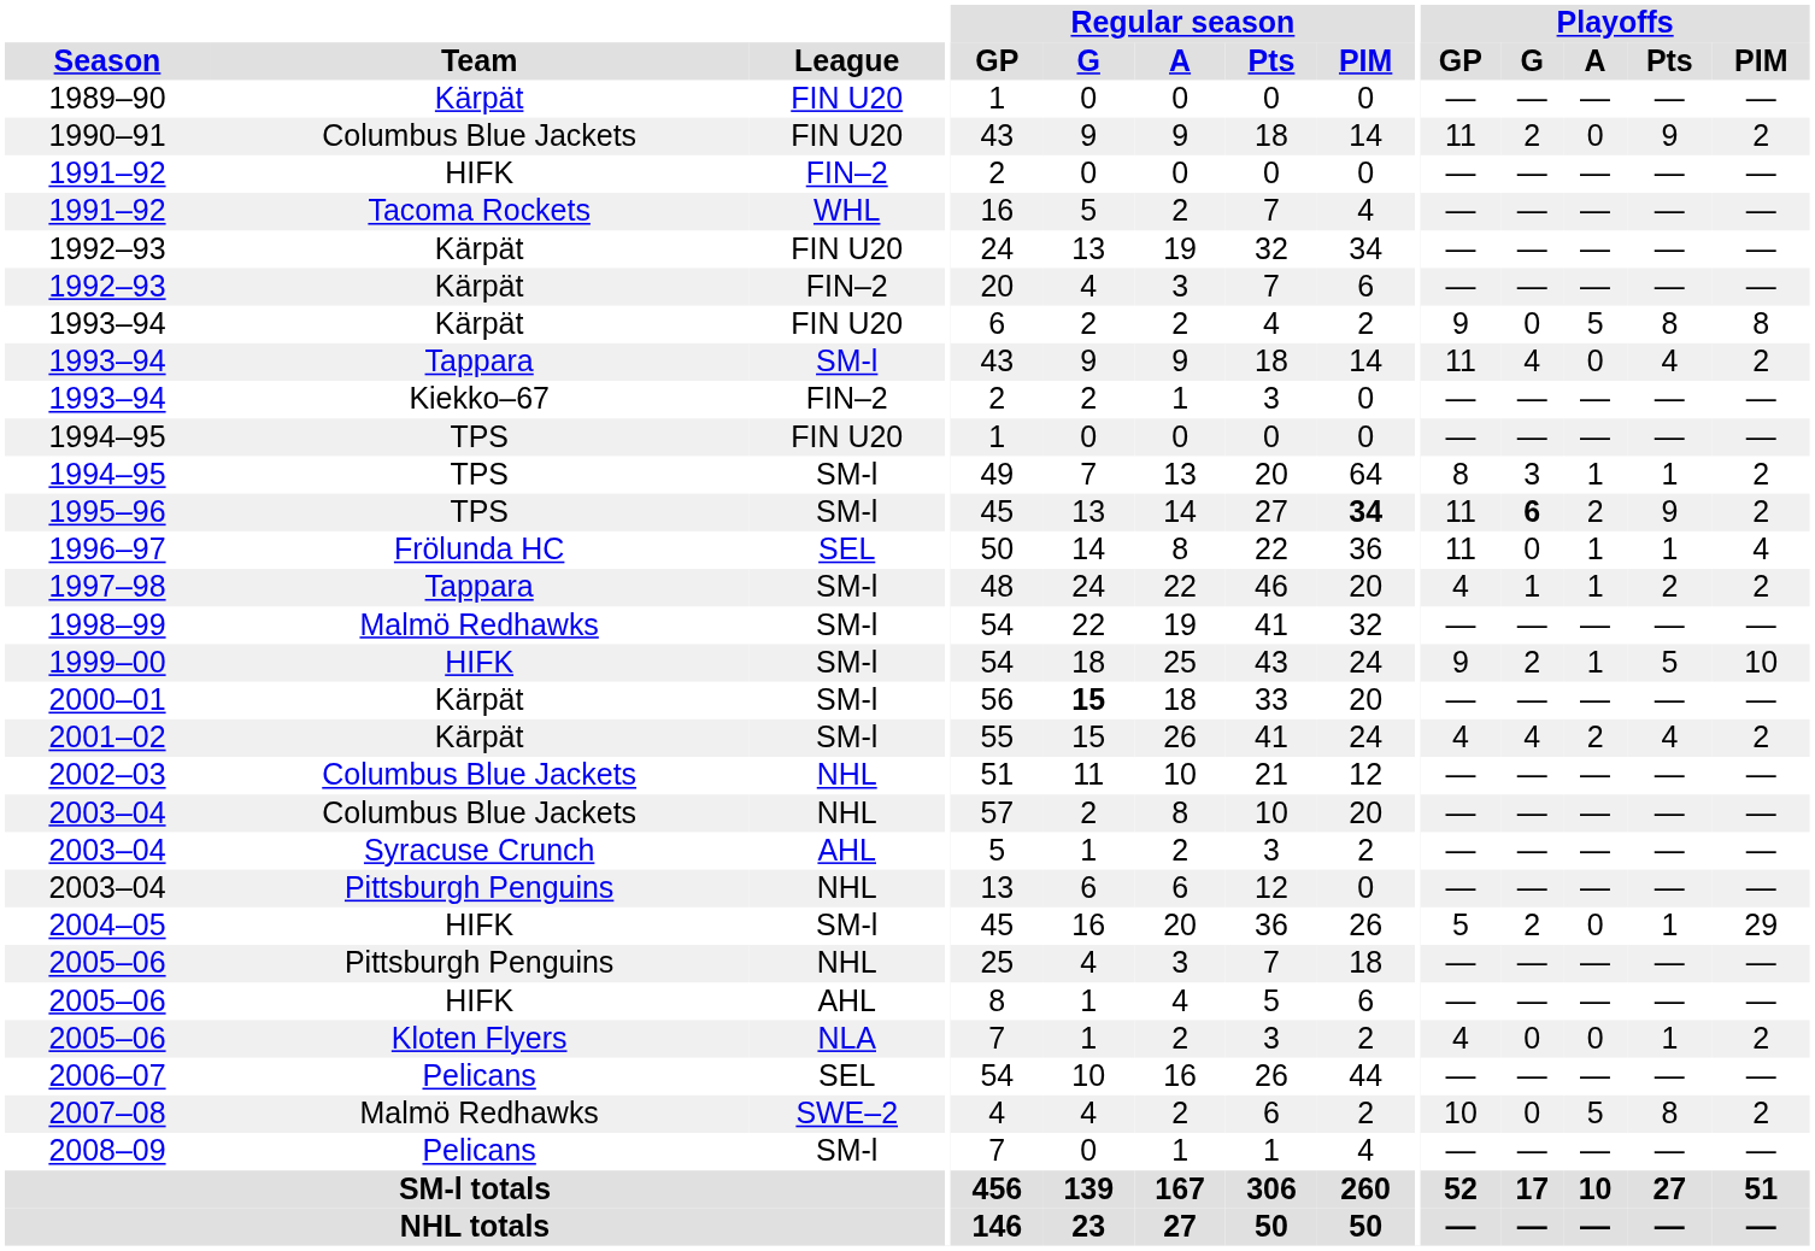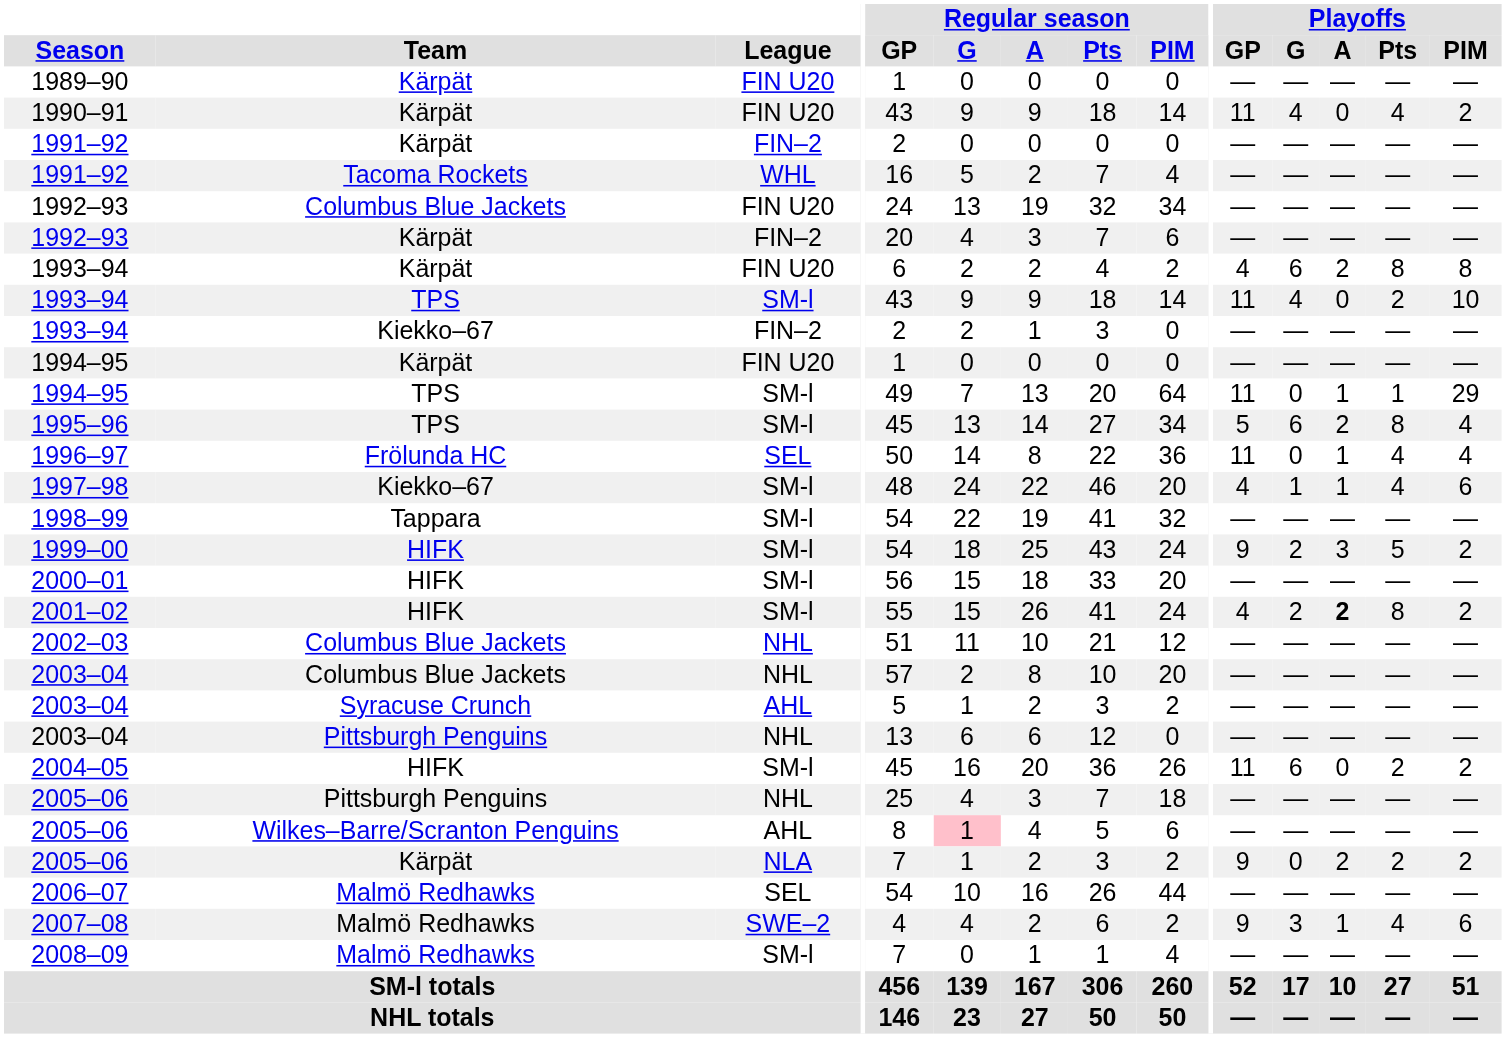1990–91 | Team: Columbus Blue Jackets -> Kärpät
1990–91 | Playoffs / G: 2 -> 4
1990–91 | Playoffs / Pts: 9 -> 4
1991–92 / FIN–2 | Team: HIFK -> Kärpät
1992–93 / FIN U20 | Team: Kärpät -> Columbus Blue Jackets
1993–94 / FIN U20 | Playoffs / GP: 9 -> 4
1993–94 / FIN U20 | Playoffs / G: 0 -> 6
1993–94 / FIN U20 | Playoffs / A: 5 -> 2
1993–94 / SM-l | Team: Tappara -> TPS
1993–94 / SM-l | Playoffs / Pts: 4 -> 2
1993–94 / SM-l | Playoffs / PIM: 2 -> 10
1994–95 / FIN U20 | Team: TPS -> Kärpät
1994–95 / SM-l | Playoffs / GP: 8 -> 11
1994–95 / SM-l | Playoffs / G: 3 -> 0
1994–95 / SM-l | Playoffs / PIM: 2 -> 29
1995–96 | Regular season / PIM: bold -> normal
1995–96 | Playoffs / GP: 11 -> 5
1995–96 | Playoffs / G: bold -> normal
1995–96 | Playoffs / Pts: 9 -> 8
1995–96 | Playoffs / PIM: 2 -> 4
1996–97 | Playoffs / Pts: 1 -> 4
1997–98 | Team: Tappara -> Kiekko–67
1997–98 | Playoffs / Pts: 2 -> 4
1997–98 | Playoffs / PIM: 2 -> 6
1998–99 | Team: Malmö Redhawks -> Tappara
1999–00 | Playoffs / A: 1 -> 3
1999–00 | Playoffs / PIM: 10 -> 2
2000–01 | Team: Kärpät -> HIFK
2000–01 | Regular season / G: bold -> normal
2001–02 | Team: Kärpät -> HIFK
2001–02 | Playoffs / G: 4 -> 2
2001–02 | Playoffs / A: normal -> bold
2001–02 | Playoffs / Pts: 4 -> 8
2004–05 | Playoffs / GP: 5 -> 11
2004–05 | Playoffs / G: 2 -> 6
2004–05 | Playoffs / Pts: 1 -> 2
2004–05 | Playoffs / PIM: 29 -> 2
2005–06 / AHL | Team: HIFK -> Wilkes–Barre/Scranton Penguins
2005–06 / AHL | Regular season / G: no background -> pink background
2005–06 / NLA | Team: Kloten Flyers -> Kärpät
2005–06 / NLA | Playoffs / GP: 4 -> 9
2005–06 / NLA | Playoffs / A: 0 -> 2
2005–06 / NLA | Playoffs / Pts: 1 -> 2
2006–07 | Team: Pelicans -> Malmö Redhawks
2007–08 | Playoffs / GP: 10 -> 9
2007–08 | Playoffs / G: 0 -> 3
2007–08 | Playoffs / A: 5 -> 1
2007–08 | Playoffs / Pts: 8 -> 4
2007–08 | Playoffs / PIM: 2 -> 6
2008–09 | Team: Pelicans -> Malmö Redhawks
